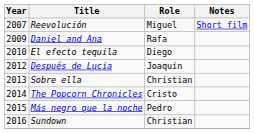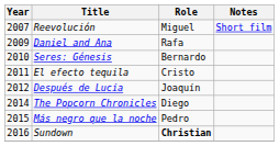+ row: 2010 | Seres: Génesis | Bernardo
El efecto tequila | Year: 2010 -> 2011
El efecto tequila | Role: Diego -> Cristo
- row: 2013 | Sobre ella | Christian
The Popcorn Chronicles | Role: Cristo -> Diego
Sundown | Role: normal -> bold
